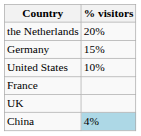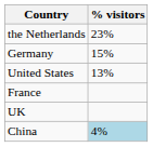the Netherlands | % visitors: 20% -> 23%
United States | % visitors: 10% -> 13%
